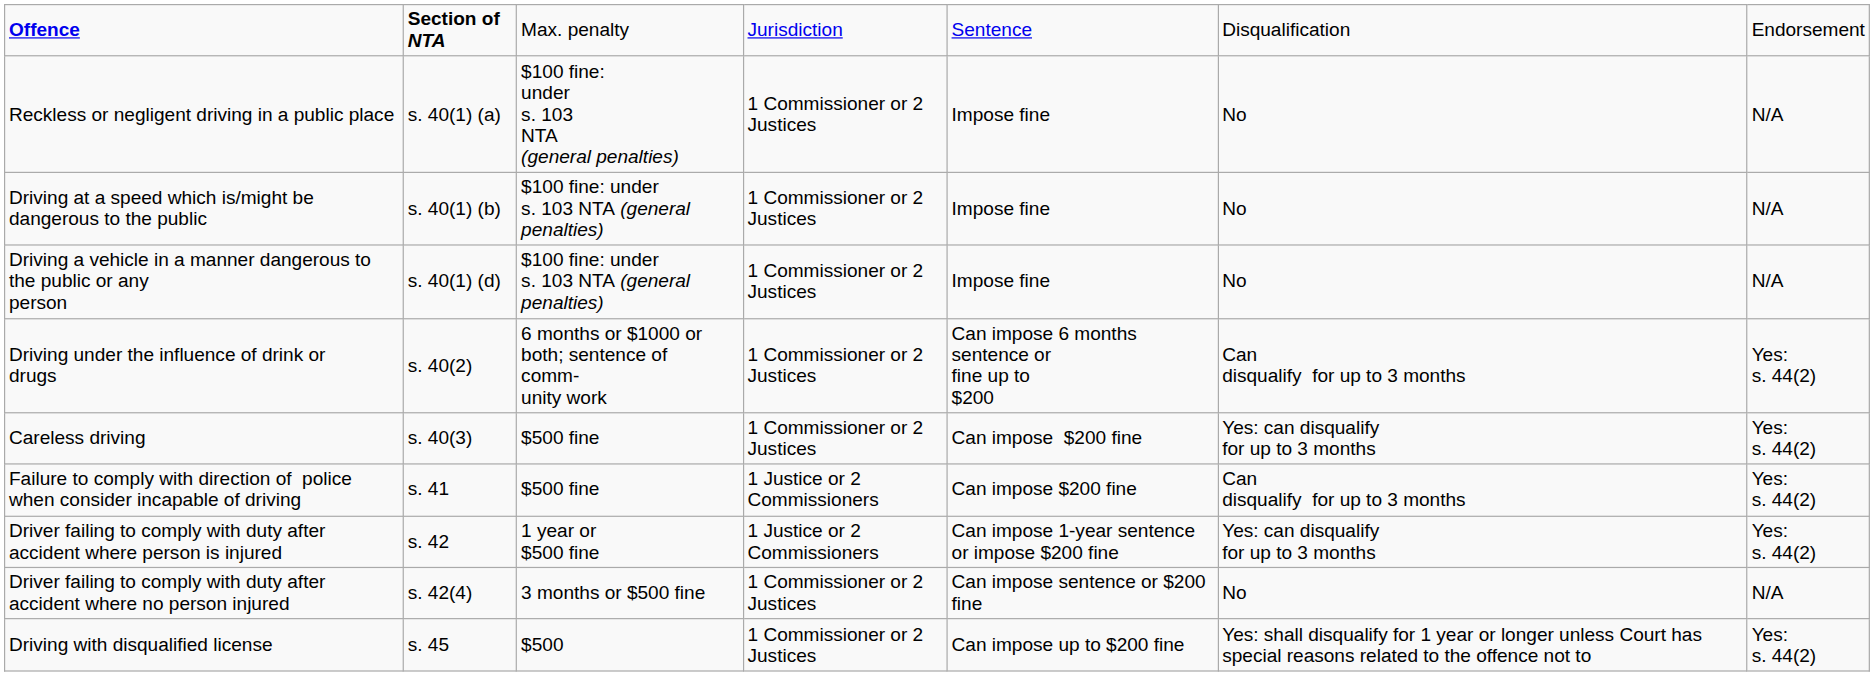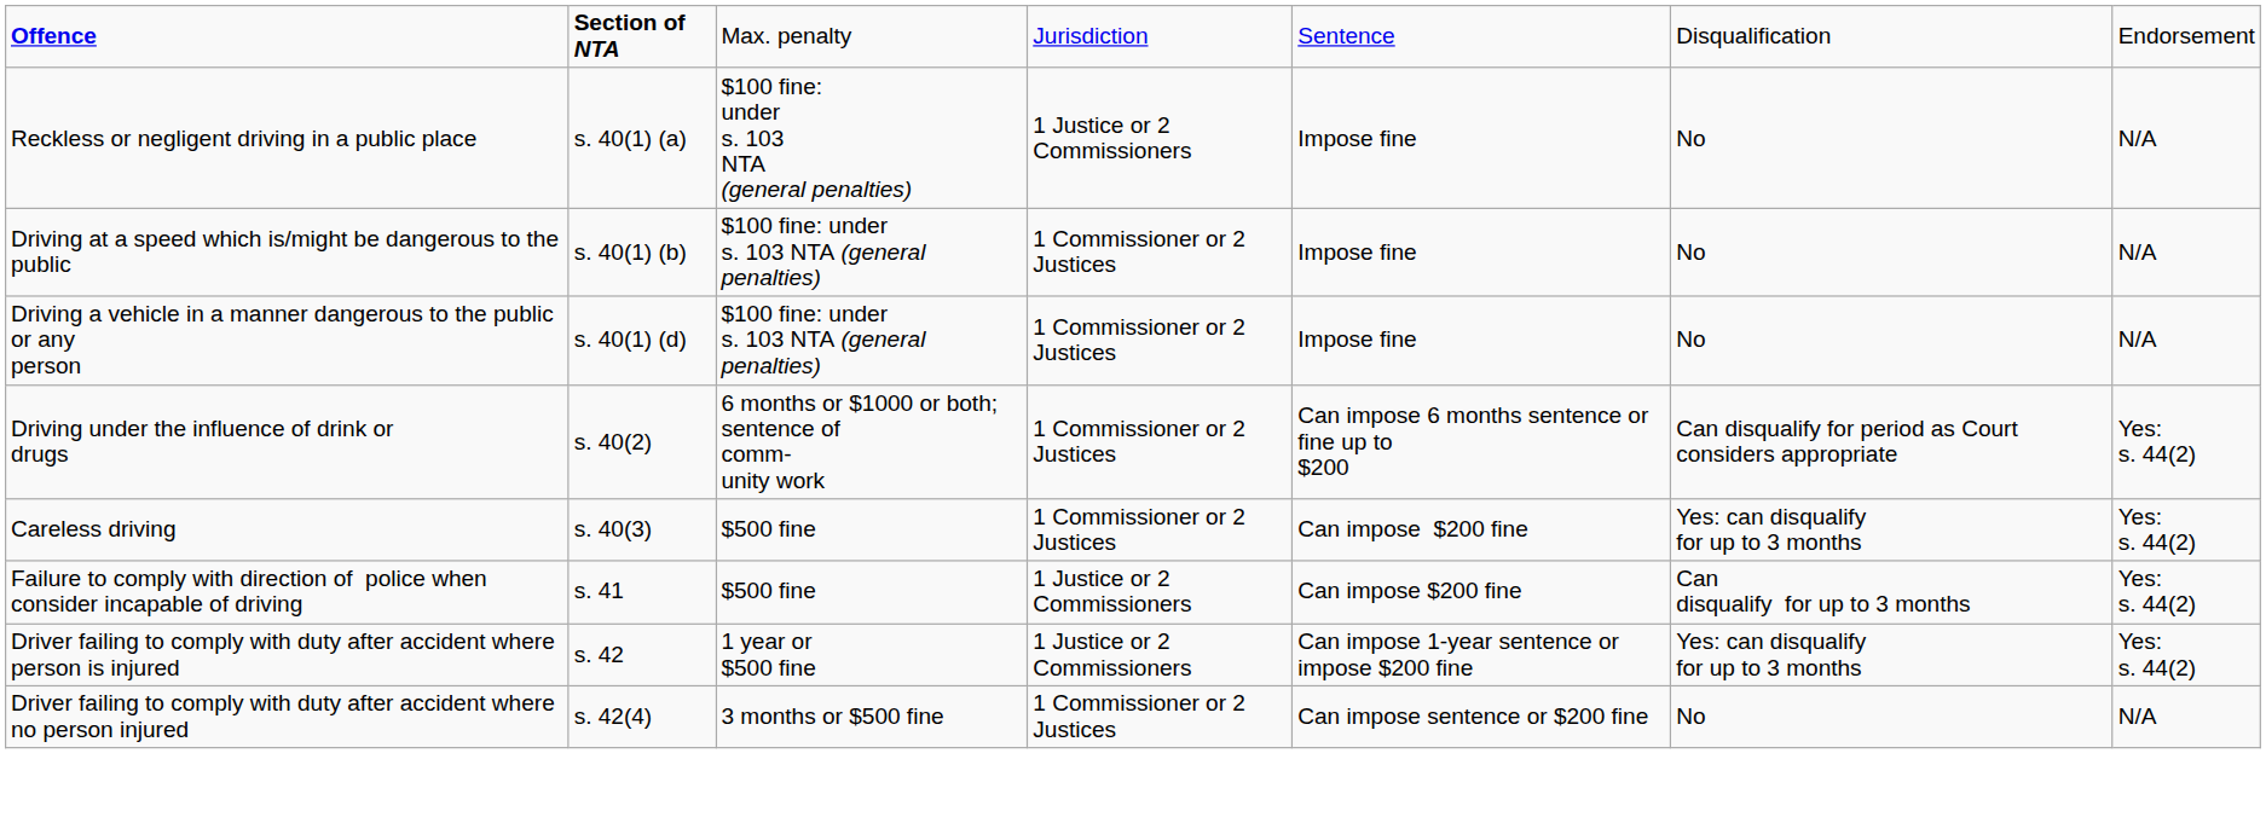Reckless or negligent driving in a public place | column 4: 1 Commissioner or 2 Justices -> 1 Justice or 2 Commissioners
Driving under the influence of drink or drugs | column 6: Can disqualify for up to 3 months -> Can disqualify for period as Court considers appropriate
- row: Driving with disqualified license | s. 45 | $500 | 1 Commissioner or 2 Justices | Can impose up to $200 fine | Yes: shall disqualify for 1 year or longer unless Court has special reasons related to the offence not to | Yes: s. 44(2)
